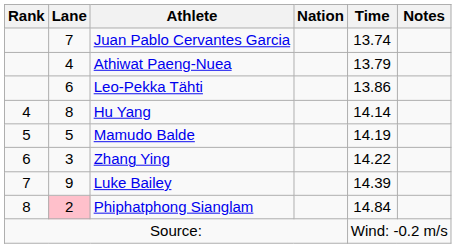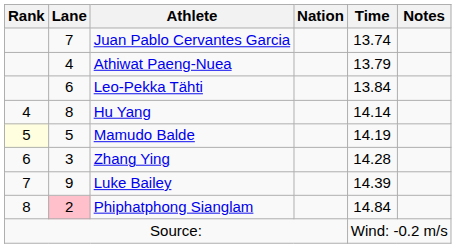Leo-Pekka Tähti | Time: 13.86 -> 13.84
Mamudo Balde | Rank: no background -> lightyellow background
Zhang Ying | Time: 14.22 -> 14.28
